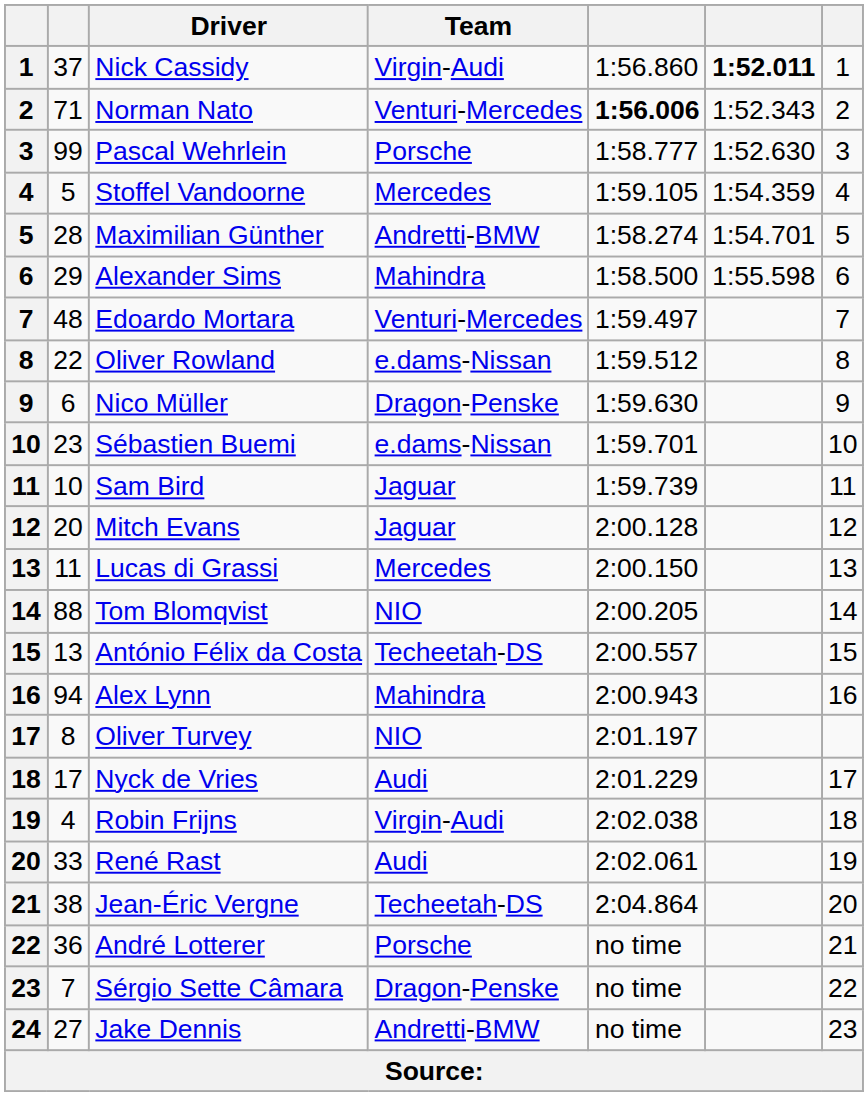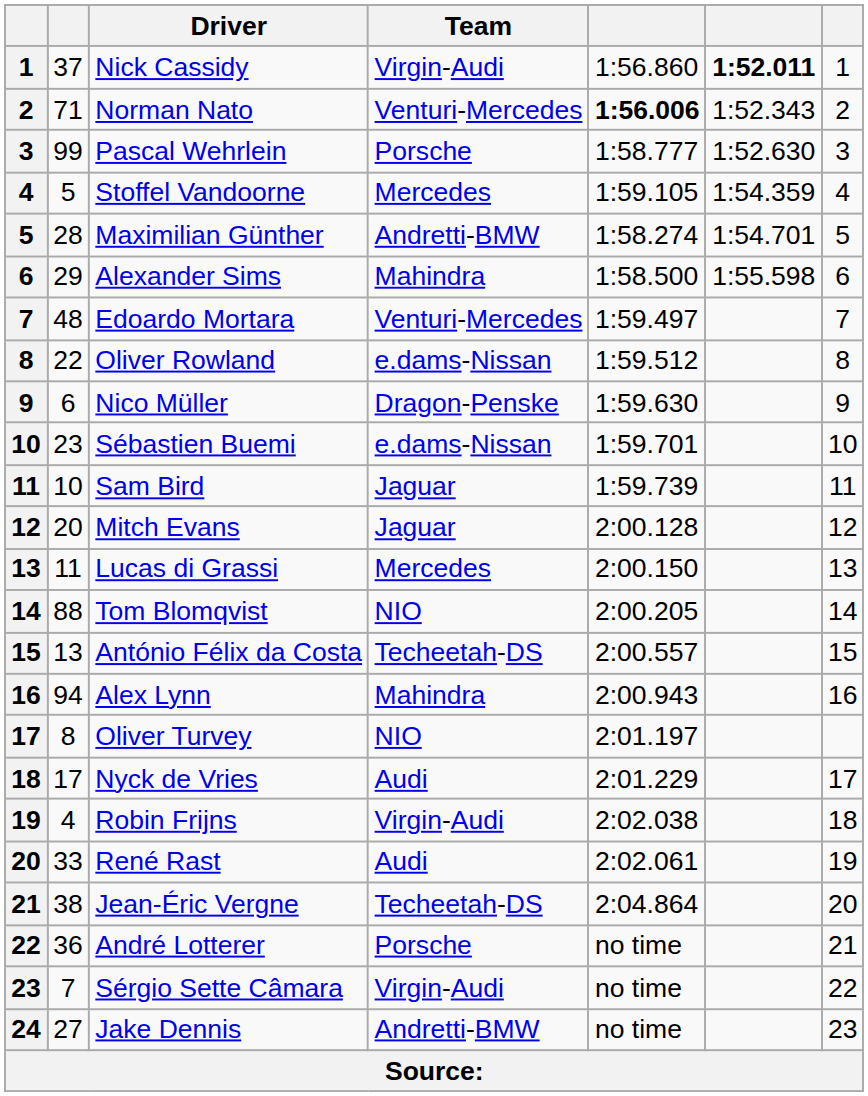Sérgio Sette Câmara | Team: Dragon-Penske -> Virgin-Audi
